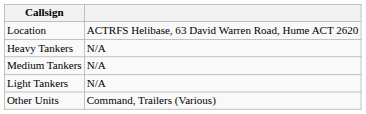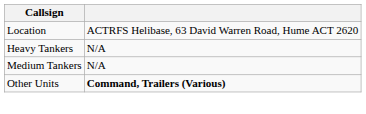- row: Light Tankers | N/A
Other Units | column 2: normal -> bold
